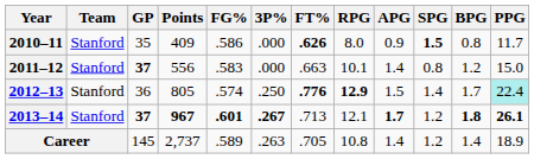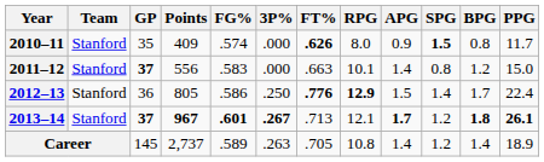2010–11 | FG%: .586 -> .574
2012–13 | FG%: .574 -> .586
2012–13 | PPG: paleturquoise background -> no background
